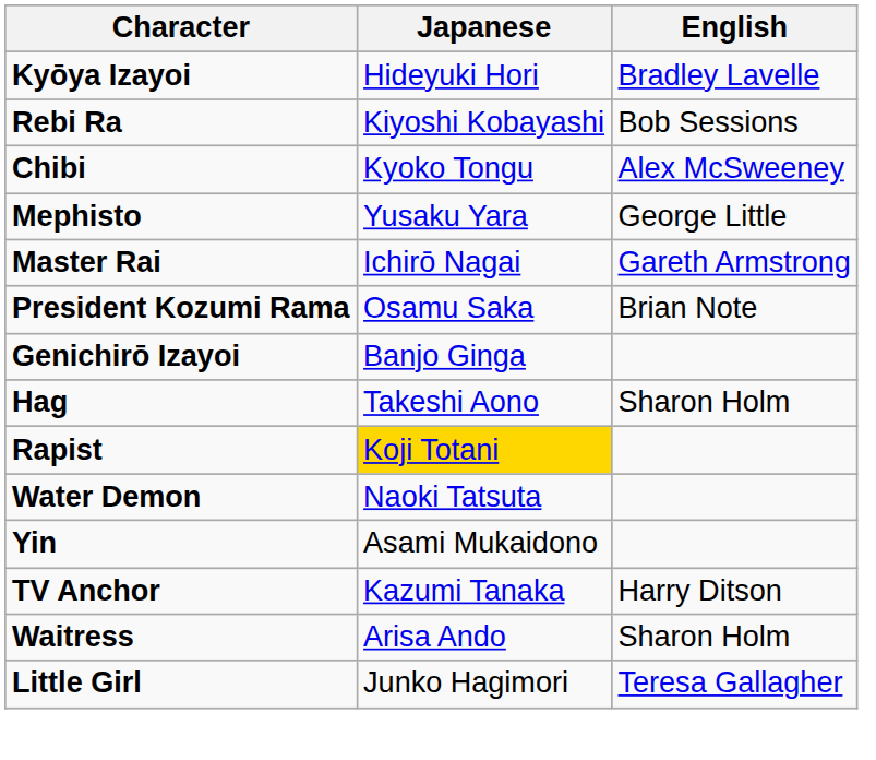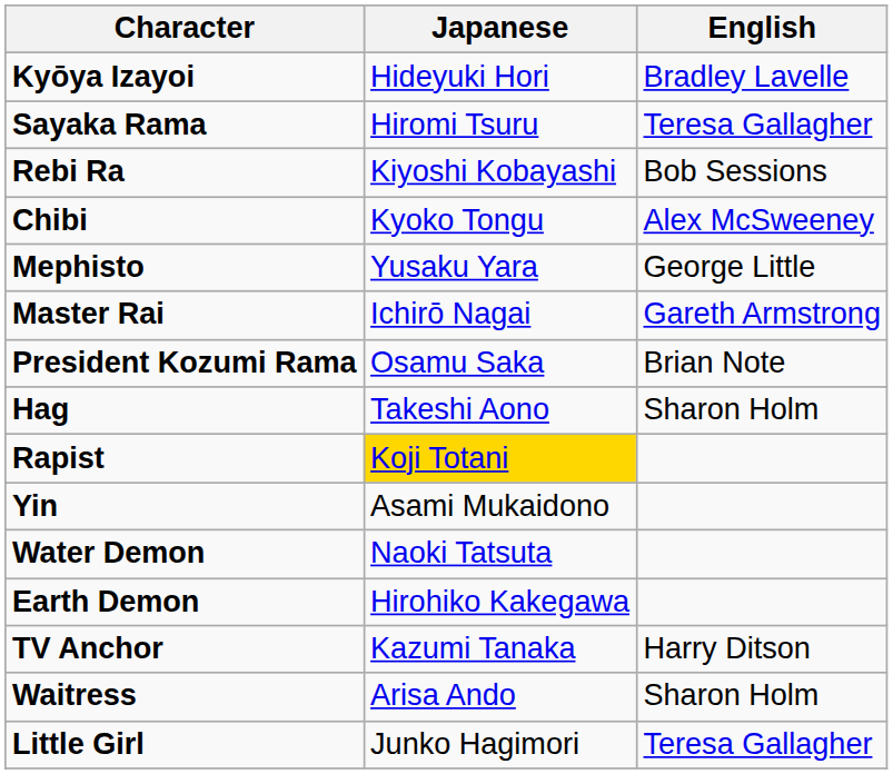+ row: Sayaka Rama | Hiromi Tsuru | Teresa Gallagher
- row: Genichirō Izayoi | Banjo Ginga
rows swapped: Yin <-> Water Demon
+ row: Earth Demon | Hirohiko Kakegawa
